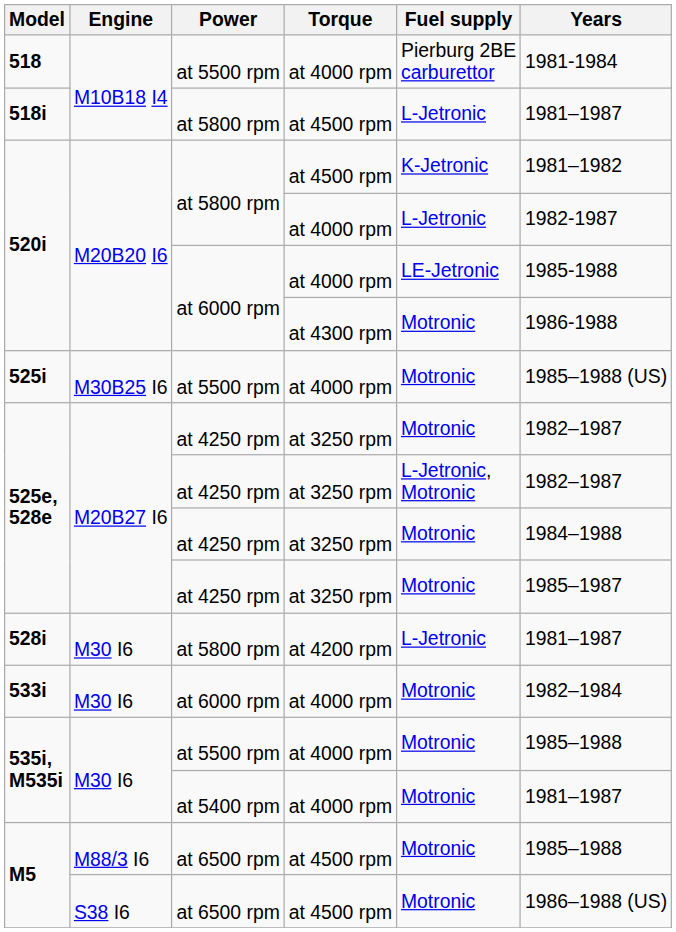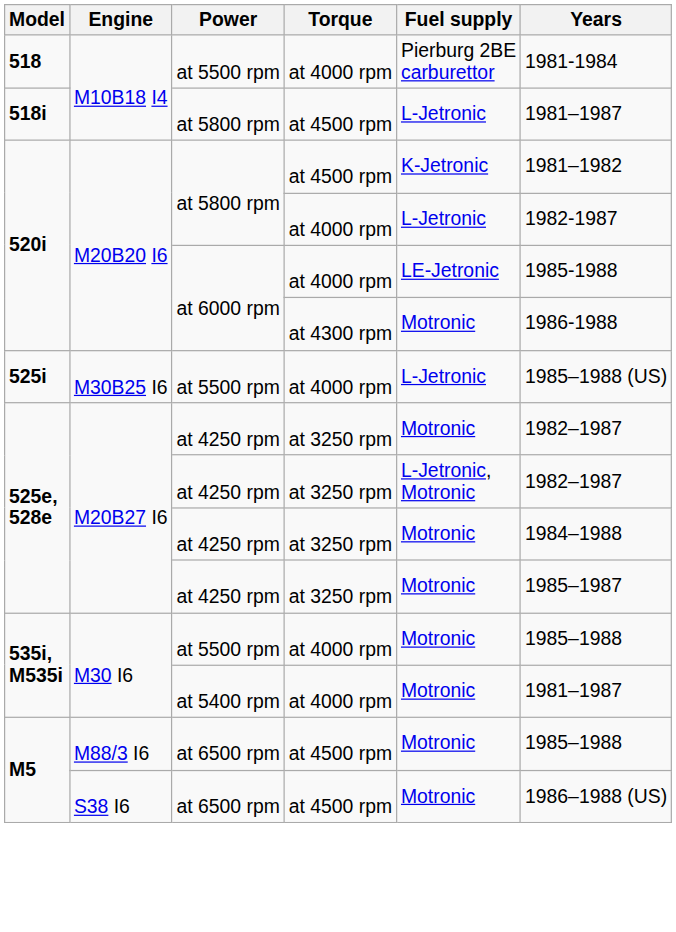525i | Fuel supply: Motronic -> L-Jetronic
- row: 528i | M30 I6 | at 5800 rpm | at 4200 rpm | L-Jetronic | 1981–1987
- row: 533i | M30 I6 | at 6000 rpm | at 4000 rpm | Motronic | 1982–1984
